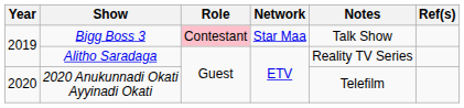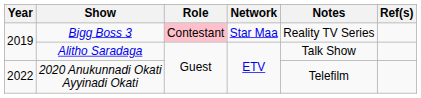Bigg Boss 3 | Notes: Talk Show -> Reality TV Series
Alitho Saradaga | Notes: Reality TV Series -> Talk Show
2020 Anukunnadi Okati Ayyinadi Okati | Year: 2020 -> 2022
